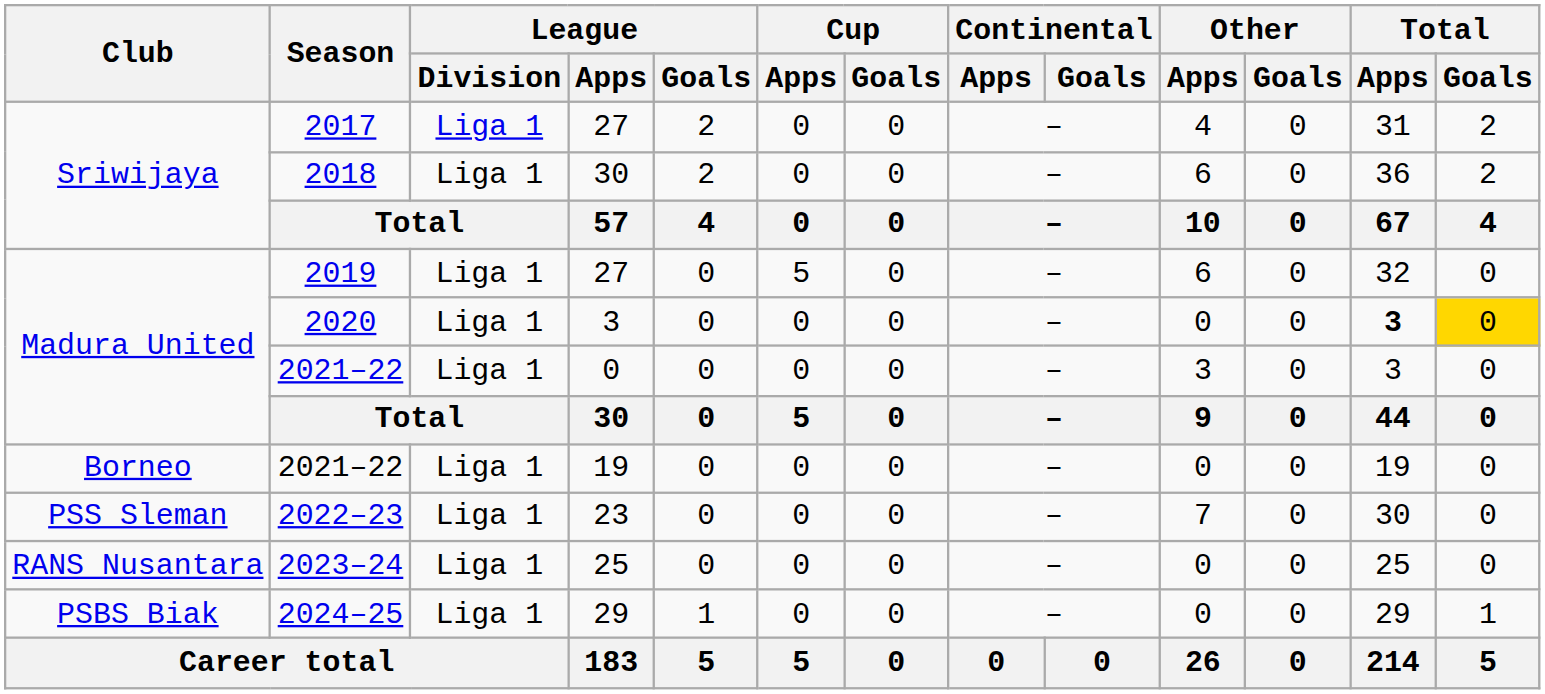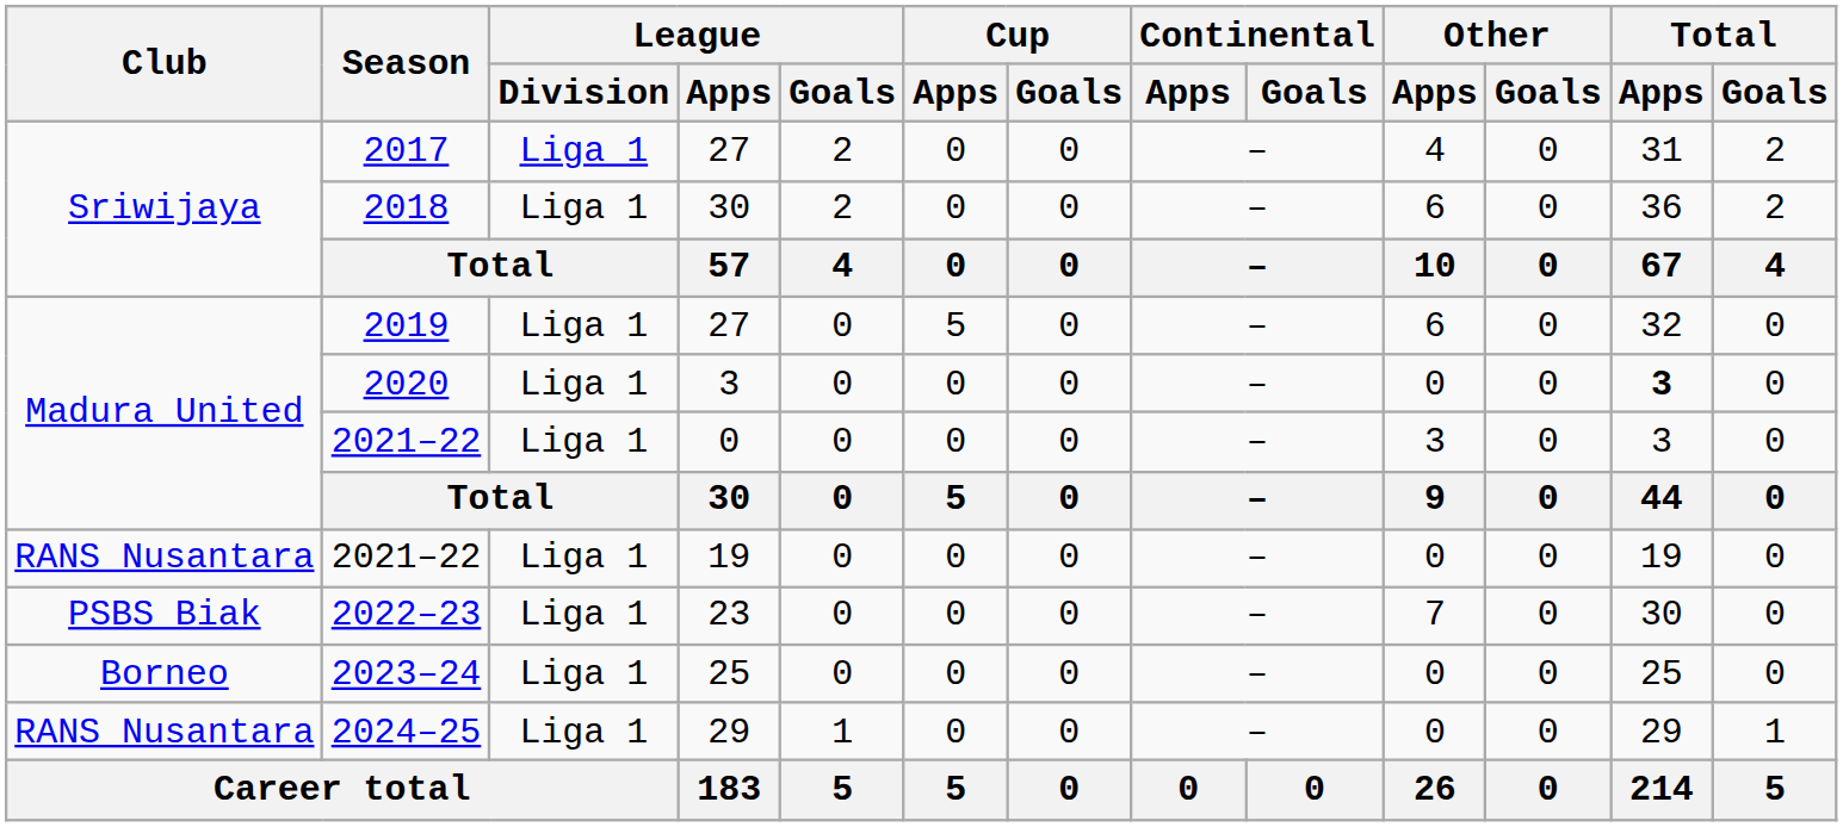2020 | Total / Goals: gold background -> no background
2021–22 / 19 | Club: Borneo -> RANS Nusantara
2022–23 | Club: PSS Sleman -> PSBS Biak
2023–24 | Club: RANS Nusantara -> Borneo
2024–25 | Club: PSBS Biak -> RANS Nusantara
